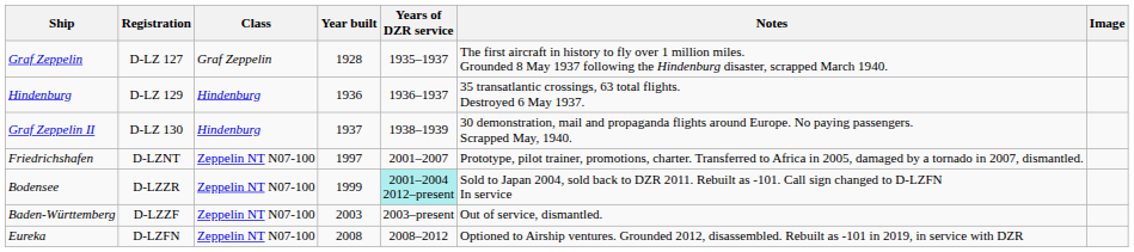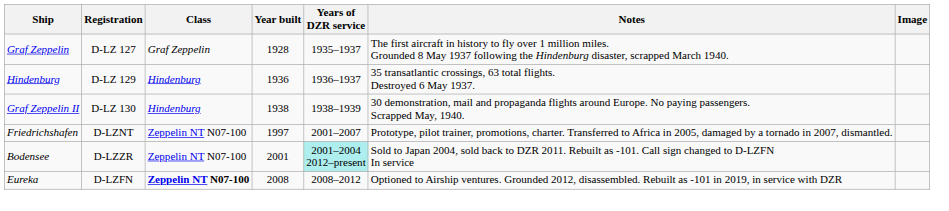Graf Zeppelin II | Year built: 1937 -> 1938
Bodensee | Year built: 1999 -> 2001
- row: Baden-Württemberg | D-LZZF | Zeppelin NT N07-100 | 2003 | 2003–present | Out of service, dismantled.
Eureka | Class: normal -> bold
